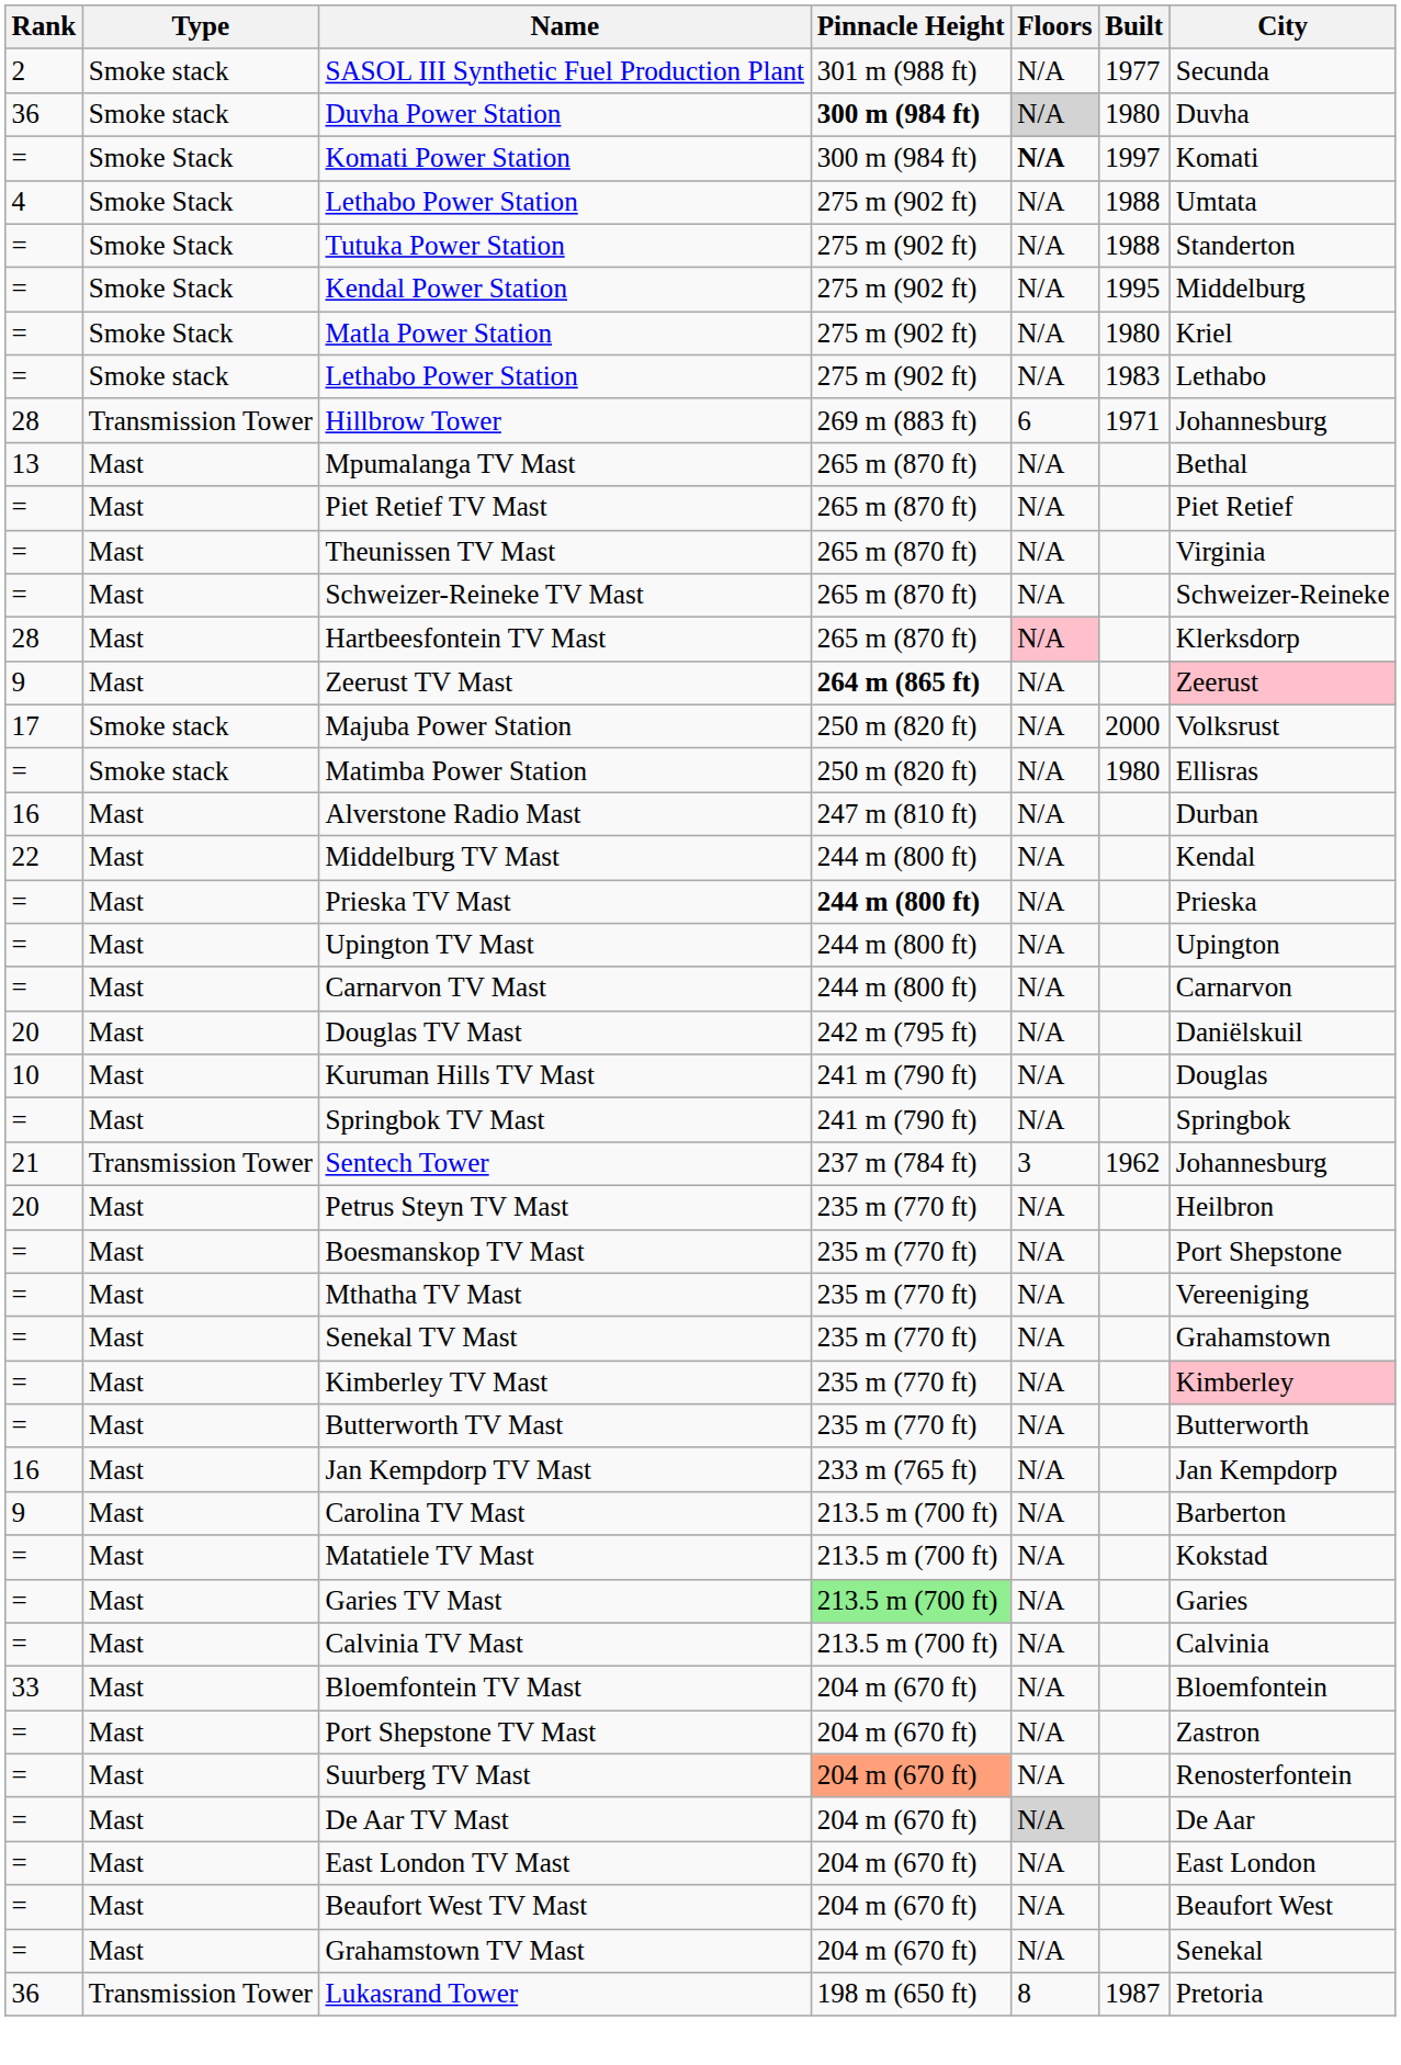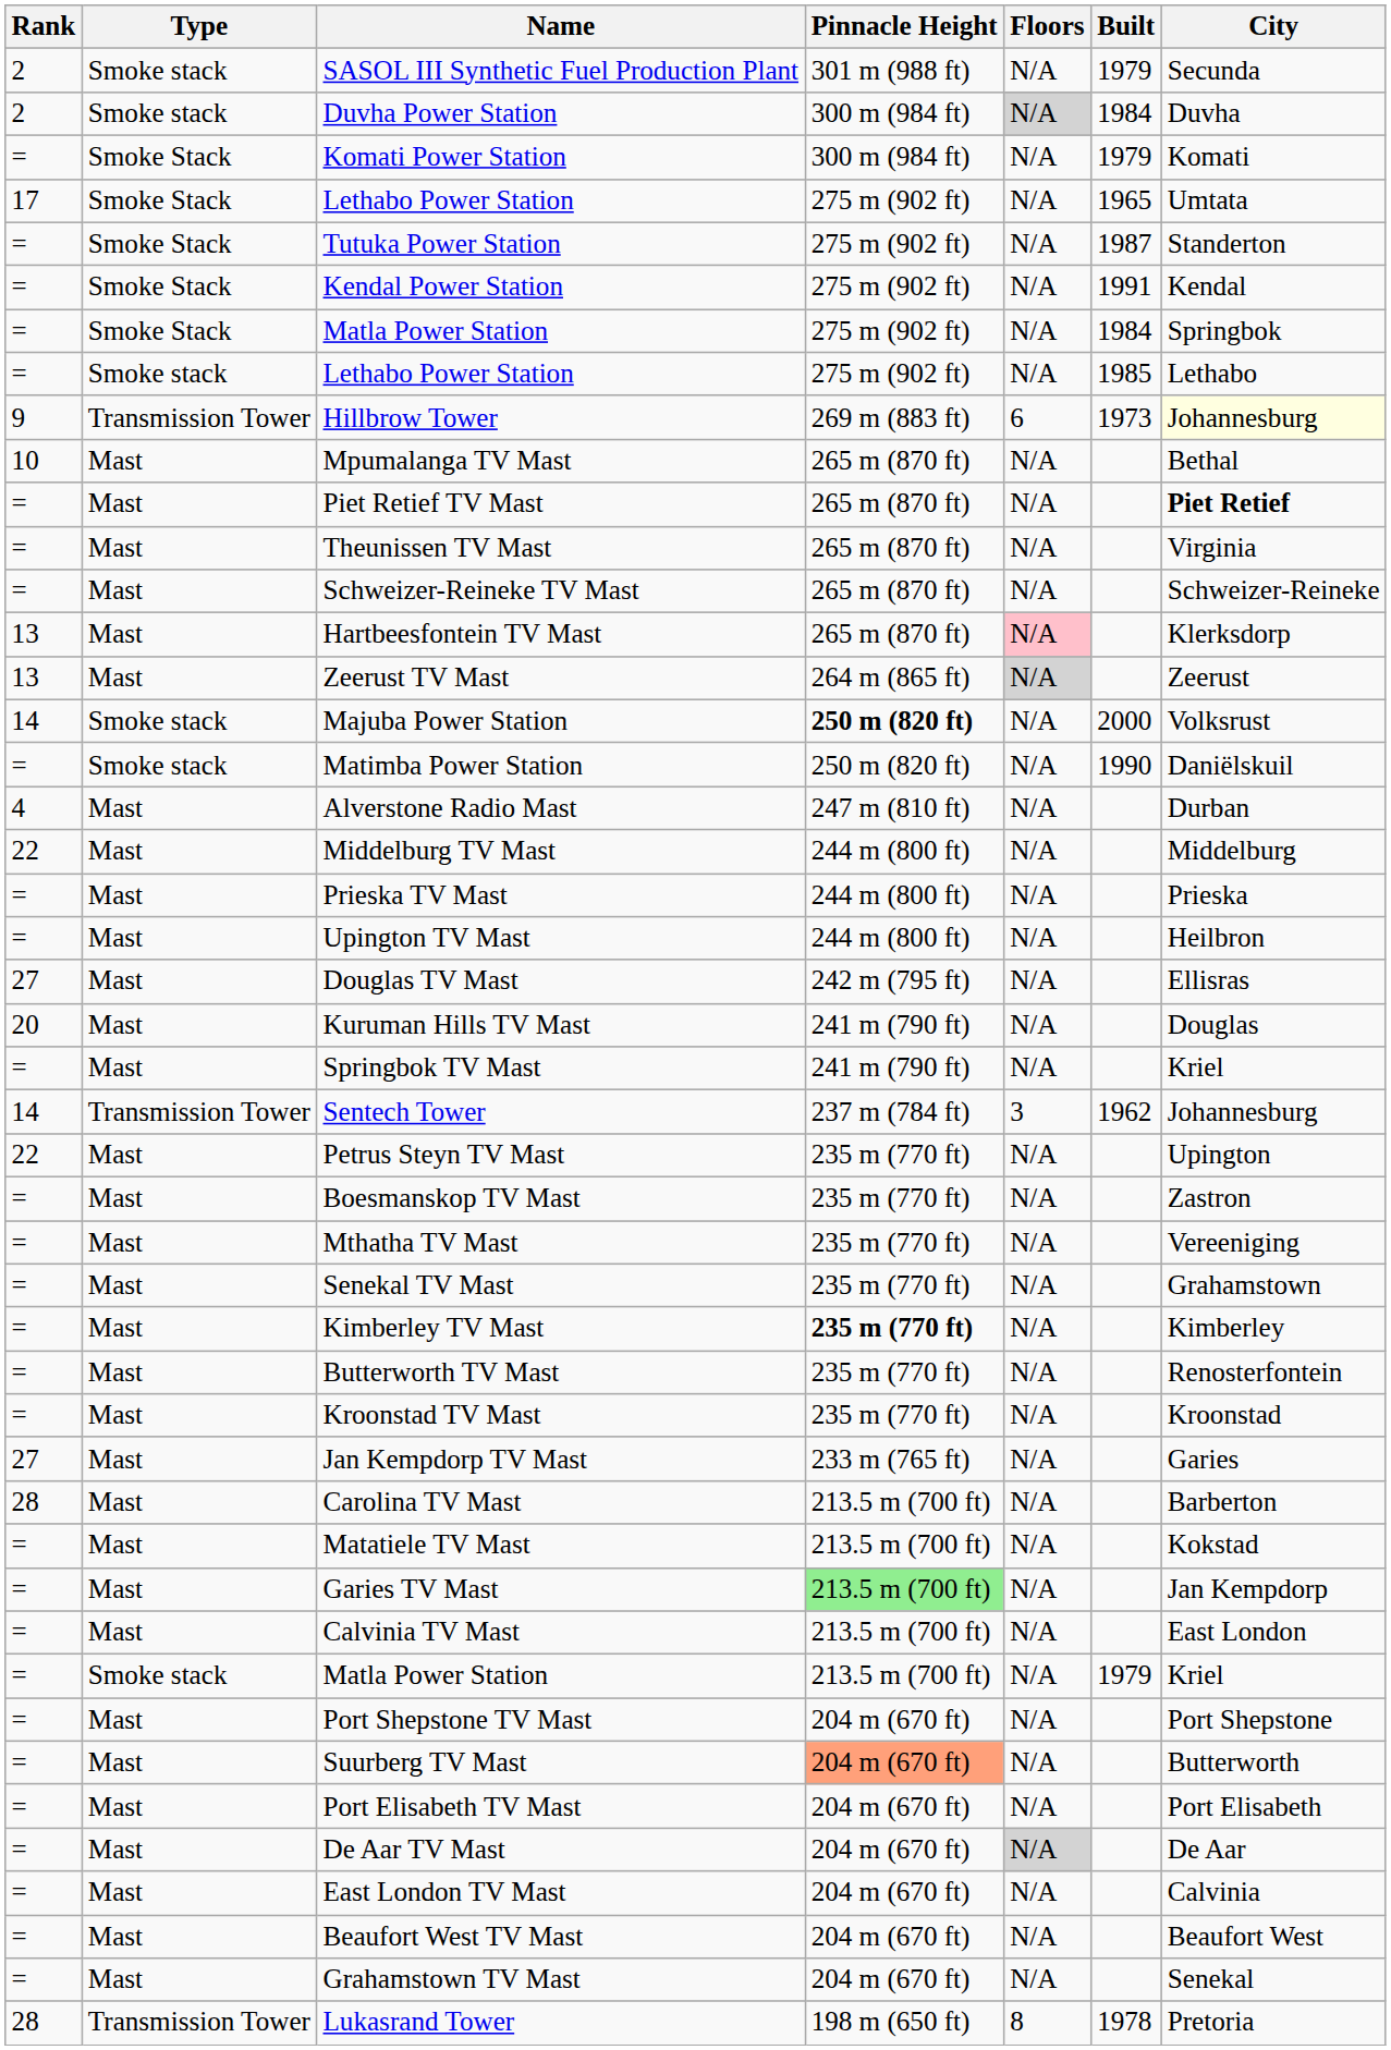SASOL III Synthetic Fuel Production Plant | Built: 1977 -> 1979
Duvha Power Station | Rank: 36 -> 2
Duvha Power Station | Pinnacle Height: bold -> normal
Duvha Power Station | Built: 1980 -> 1984
Komati Power Station | Floors: bold -> normal
Komati Power Station | Built: 1997 -> 1979
Smoke Stack / Lethabo Power Station | Rank: 4 -> 17
Smoke Stack / Lethabo Power Station | Built: 1988 -> 1965
Tutuka Power Station | Built: 1988 -> 1987
Kendal Power Station | Built: 1995 -> 1991
Kendal Power Station | City: Middelburg -> Kendal
Smoke Stack / Matla Power Station | Built: 1980 -> 1984
Smoke Stack / Matla Power Station | City: Kriel -> Springbok
Smoke stack / Lethabo Power Station | Built: 1983 -> 1985
Hillbrow Tower | Rank: 28 -> 9
Hillbrow Tower | Built: 1971 -> 1973
Hillbrow Tower | City: no background -> lightyellow background
Mpumalanga TV Mast | Rank: 13 -> 10
Piet Retief TV Mast | City: normal -> bold
Hartbeesfontein TV Mast | Rank: 28 -> 13
Zeerust TV Mast | Rank: 9 -> 13
Zeerust TV Mast | Pinnacle Height: bold -> normal
Zeerust TV Mast | Floors: no background -> lightgrey background
Zeerust TV Mast | City: pink background -> no background
Majuba Power Station | Rank: 17 -> 14
Majuba Power Station | Pinnacle Height: normal -> bold
Matimba Power Station | Built: 1980 -> 1990
Matimba Power Station | City: Ellisras -> Daniëlskuil
Alverstone Radio Mast | Rank: 16 -> 4
Middelburg TV Mast | City: Kendal -> Middelburg
Prieska TV Mast | Pinnacle Height: bold -> normal
Upington TV Mast | City: Upington -> Heilbron
- row: = | Mast | Carnarvon TV Mast | 244 m (800 ft) | N/A | Carnarvon
Douglas TV Mast | Rank: 20 -> 27
Douglas TV Mast | City: Daniëlskuil -> Ellisras
Kuruman Hills TV Mast | Rank: 10 -> 20
Springbok TV Mast | City: Springbok -> Kriel
Sentech Tower | Rank: 21 -> 14
Petrus Steyn TV Mast | Rank: 20 -> 22
Petrus Steyn TV Mast | City: Heilbron -> Upington
Boesmanskop TV Mast | City: Port Shepstone -> Zastron
Kimberley TV Mast | Pinnacle Height: normal -> bold
Kimberley TV Mast | City: pink background -> no background
Butterworth TV Mast | City: Butterworth -> Renosterfontein
+ row: = | Mast | Kroonstad TV Mast | 235 m (770 ft) | N/A | Kroonstad
Jan Kempdorp TV Mast | Rank: 16 -> 27
Jan Kempdorp TV Mast | City: Jan Kempdorp -> Garies
Carolina TV Mast | Rank: 9 -> 28
Garies TV Mast | City: Garies -> Jan Kempdorp
Calvinia TV Mast | City: Calvinia -> East London
+ row: = | Smoke stack | Matla Power Station | 213.5 m (700 ft) | N/A | 1979 | Kriel
- row: 33 | Mast | Bloemfontein TV Mast | 204 m (670 ft) | N/A | Bloemfontein
Port Shepstone TV Mast | City: Zastron -> Port Shepstone
Suurberg TV Mast | City: Renosterfontein -> Butterworth
+ row: = | Mast | Port Elisabeth TV Mast | 204 m (670 ft) | N/A | Port Elisabeth
East London TV Mast | City: East London -> Calvinia
Lukasrand Tower | Rank: 36 -> 28
Lukasrand Tower | Built: 1987 -> 1978
